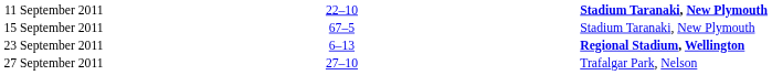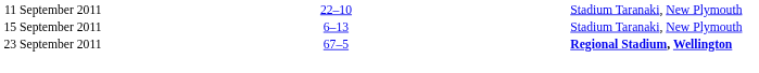11 September 2011 | column 5: bold -> normal
15 September 2011 | column 3: 67–5 -> 6–13
23 September 2011 | column 3: 6–13 -> 67–5
- row: 27 September 2011 | 27–10 | Trafalgar Park, Nelson
